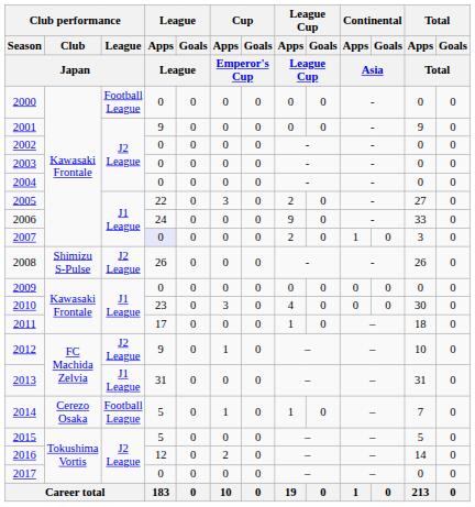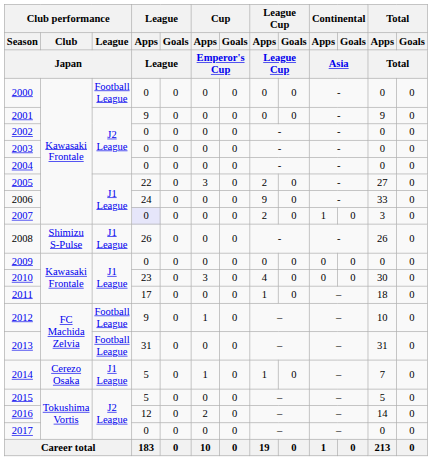2008 | Club performance / League / Japan: J2 League -> J1 League
2012 | Club performance / League / Japan: J2 League -> Football League
2013 | Club performance / League / Japan: J1 League -> Football League
2014 | Club performance / League / Japan: Football League -> J1 League
